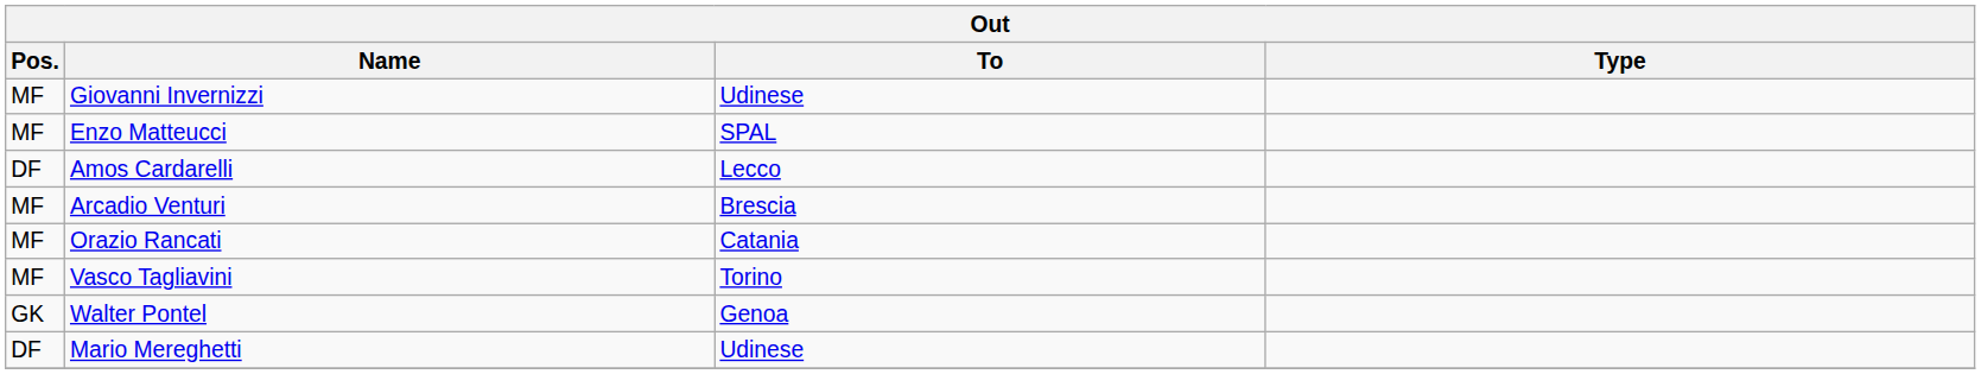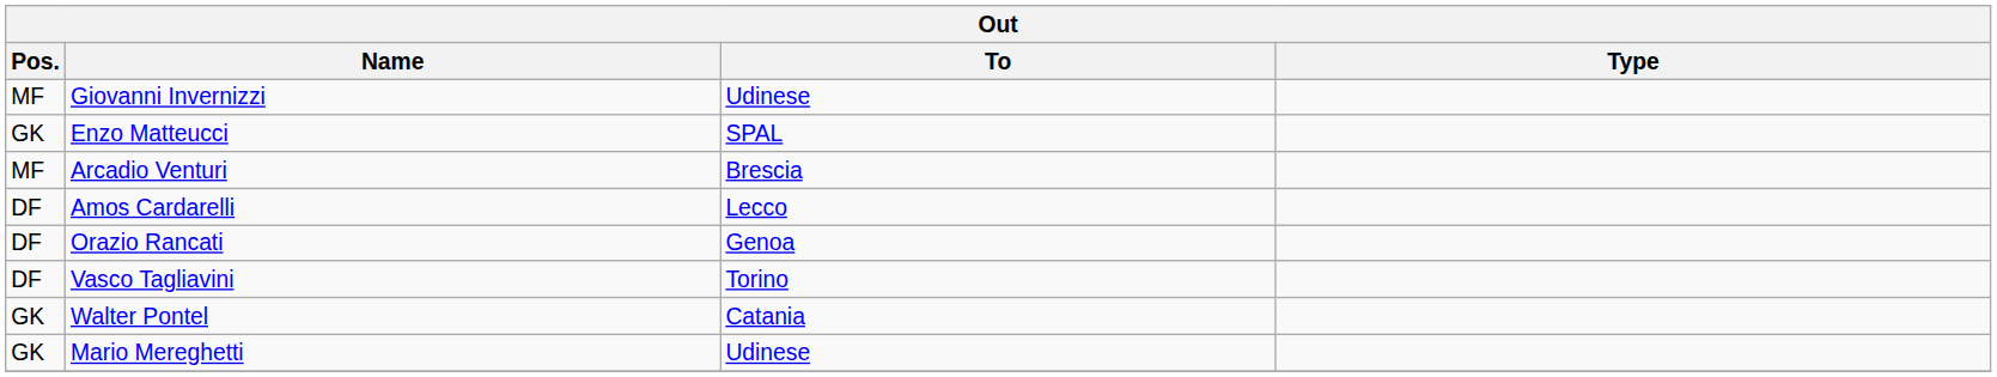Enzo Matteucci | Pos.: MF -> GK
rows swapped: Arcadio Venturi <-> Amos Cardarelli
Orazio Rancati | Pos.: MF -> DF
Orazio Rancati | To: Catania -> Genoa
Vasco Tagliavini | Pos.: MF -> DF
Walter Pontel | To: Genoa -> Catania
Mario Mereghetti | Pos.: DF -> GK
